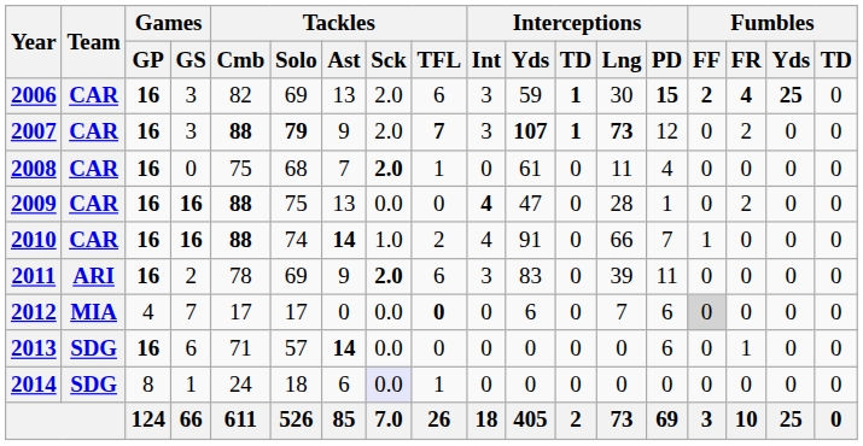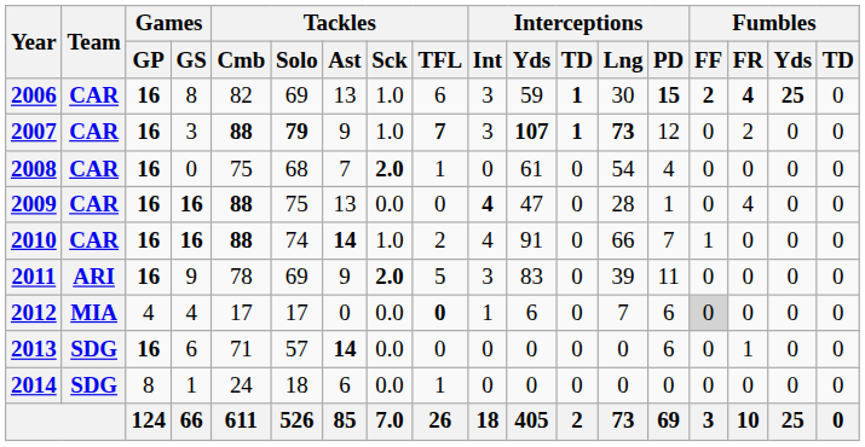2006 | Games / GS: 3 -> 8
2006 | Tackles / Sck: 2.0 -> 1.0
2007 | Tackles / Sck: 2.0 -> 1.0
2008 | Interceptions / Lng: 11 -> 54
2009 | Fumbles / FR: 2 -> 4
2011 | Games / GS: 2 -> 9
2011 | Tackles / TFL: 6 -> 5
2012 | Games / GS: 7 -> 4
2012 | Interceptions / Int: 0 -> 1
2014 | Tackles / Sck: lavender background -> no background
